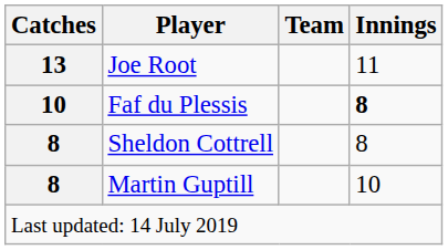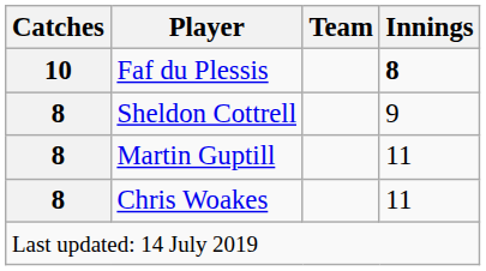- row: 13 | Joe Root | 11
Sheldon Cottrell | Innings: 8 -> 9
Martin Guptill | Innings: 10 -> 11
+ row: 8 | Chris Woakes | 11
